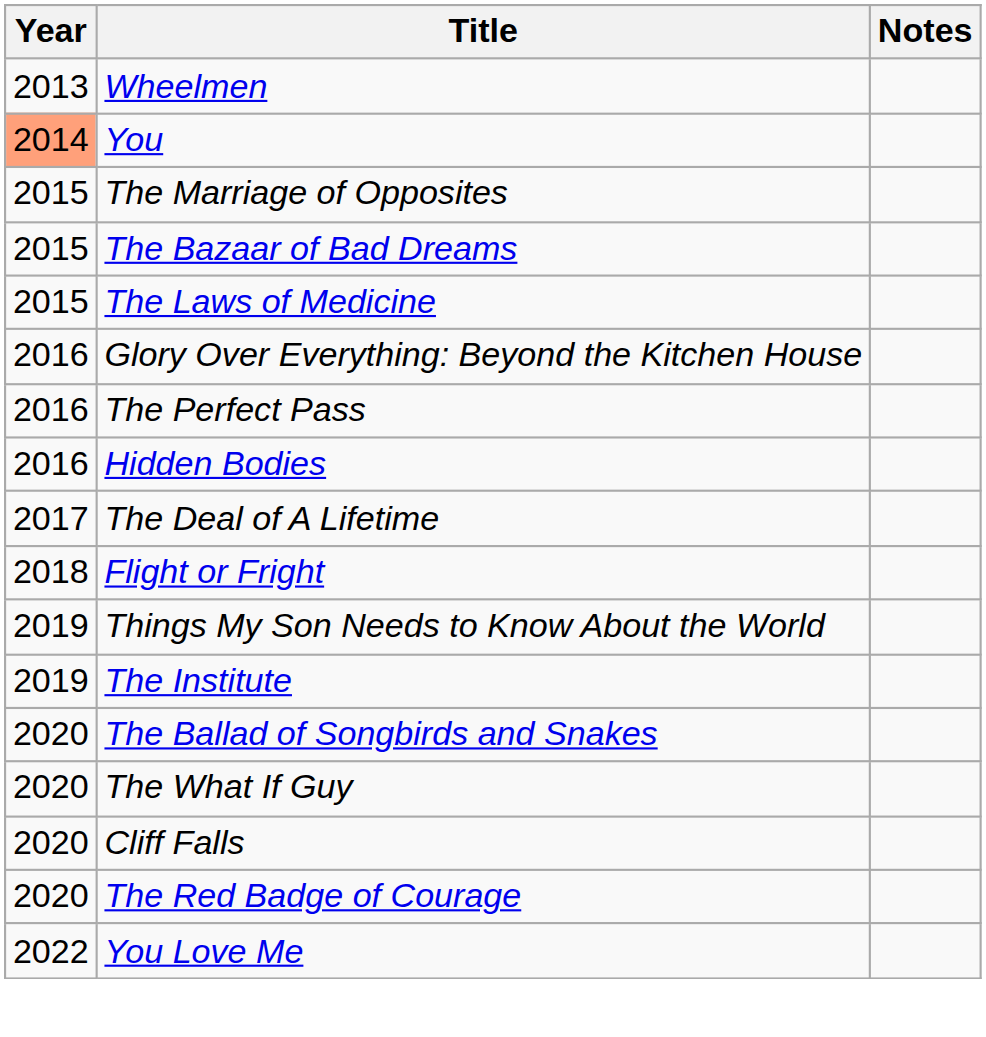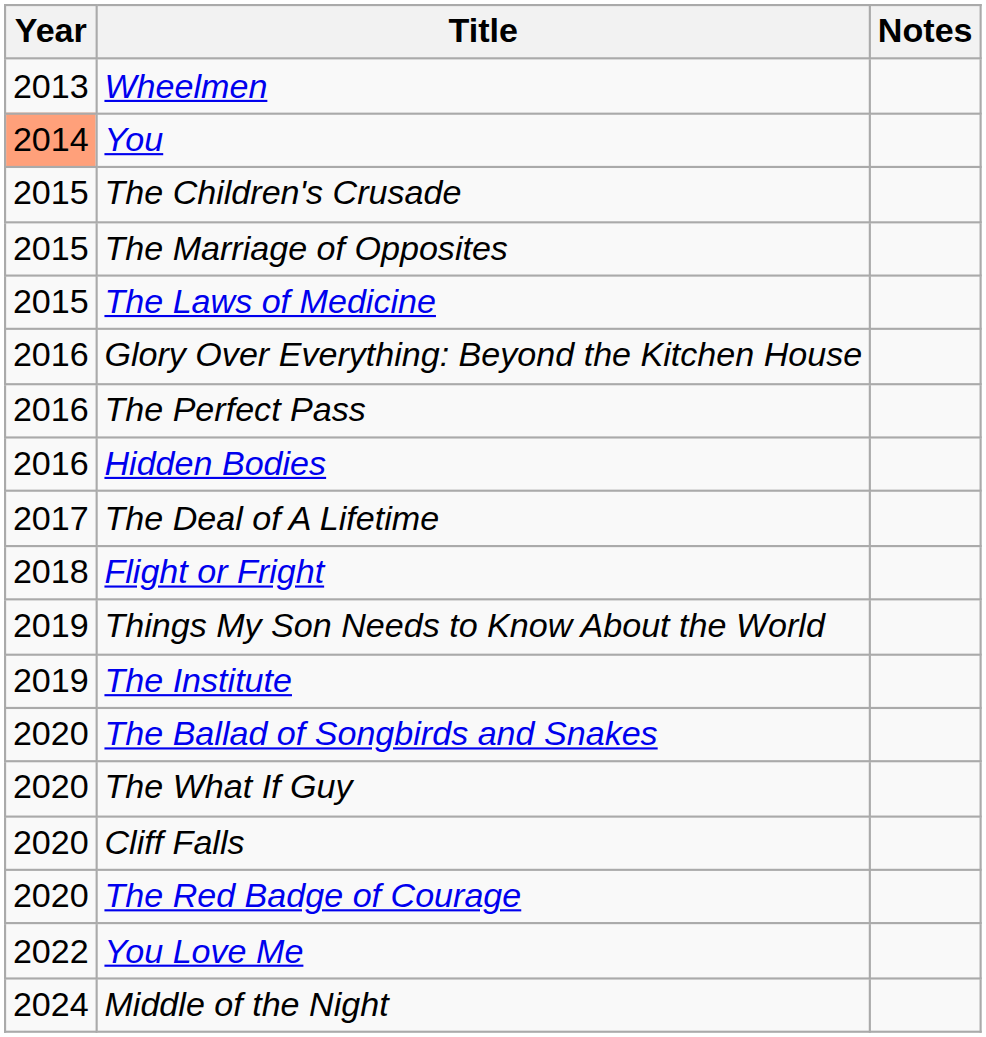+ row: 2015 | The Children's Crusade
- row: 2015 | The Bazaar of Bad Dreams
+ row: 2024 | Middle of the Night
